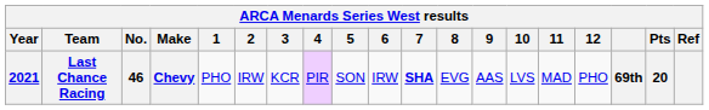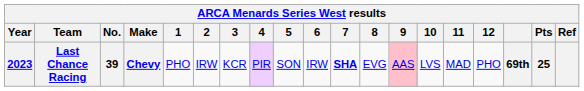Last Chance Racing | Year: 2021 -> 2023
Last Chance Racing | No.: 46 -> 39
Last Chance Racing | 9: no background -> pink background
Last Chance Racing | Pts: 20 -> 25
